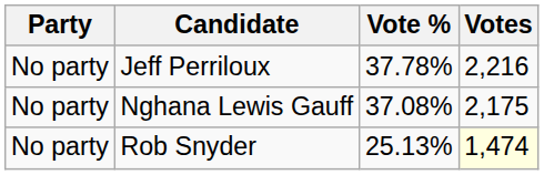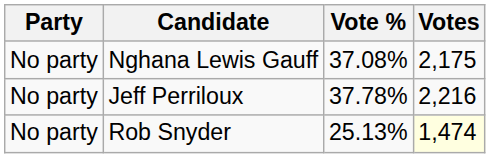rows swapped: Jeff Perriloux <-> Nghana Lewis Gauff
